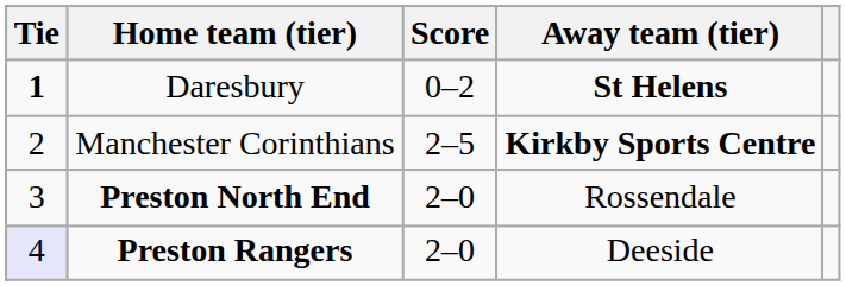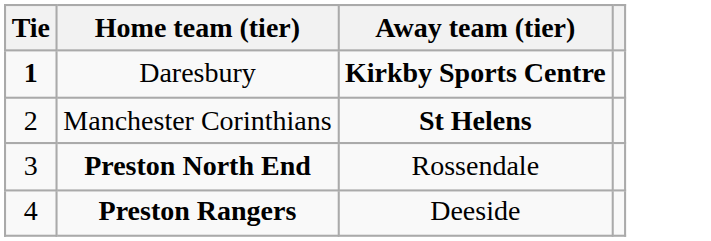- column: Score | 0–2 | 2–5 | 2–0 | 2–0
Daresbury | Away team (tier): St Helens -> Kirkby Sports Centre
Manchester Corinthians | Away team (tier): Kirkby Sports Centre -> St Helens
Preston Rangers | Tie: lavender background -> no background
